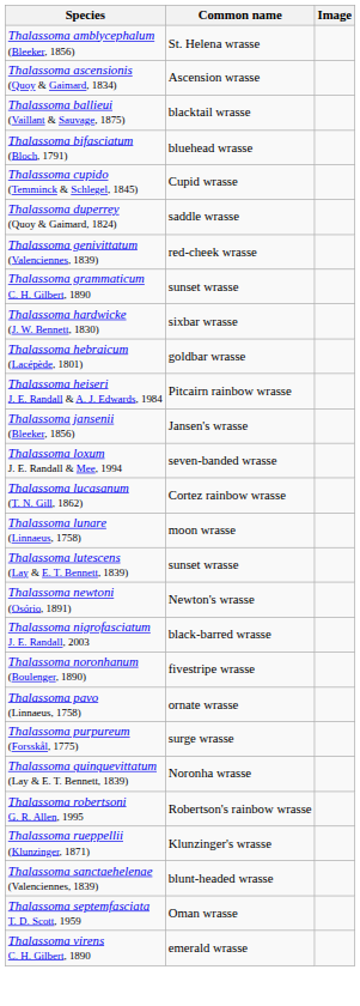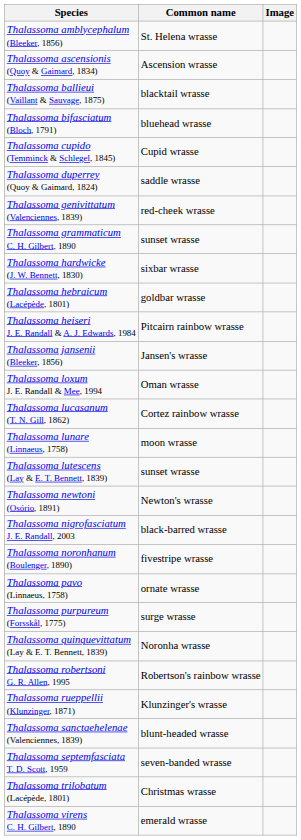Thalassoma loxum J. E. Randall & Mee, 1994 | Common name: seven-banded wrasse -> Oman wrasse
Thalassoma septemfasciata T. D. Scott, 1959 | Common name: Oman wrasse -> seven-banded wrasse
+ row: Thalassoma trilobatum (Lacépède, 1801) | Christmas wrasse
